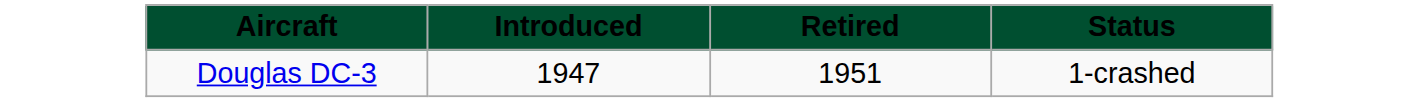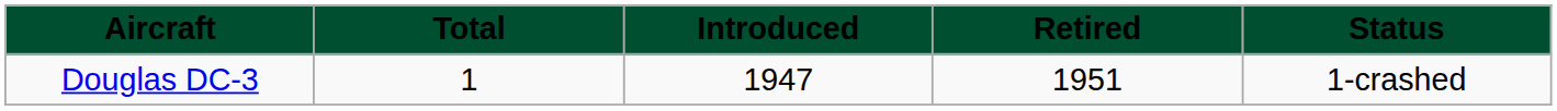+ column: Total | 1
